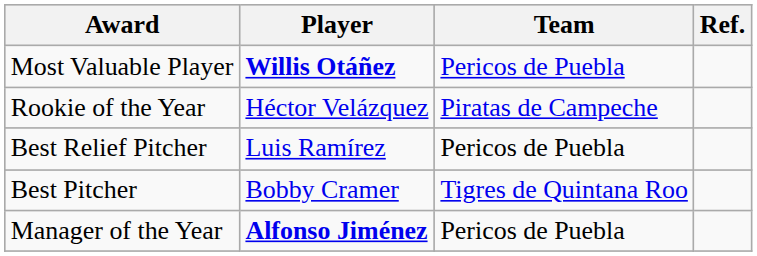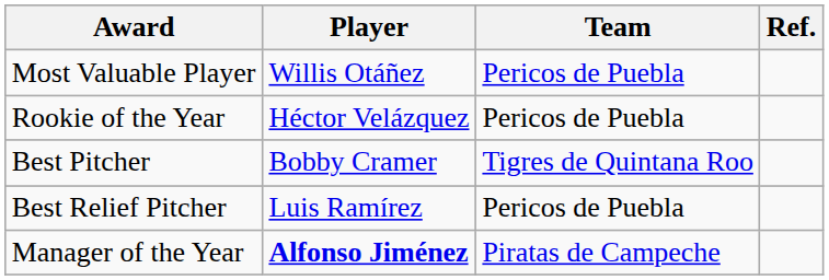Most Valuable Player | Player: bold -> normal
Rookie of the Year | Team: Piratas de Campeche -> Pericos de Puebla
rows swapped: Best Pitcher <-> Best Relief Pitcher
Manager of the Year | Team: Pericos de Puebla -> Piratas de Campeche
